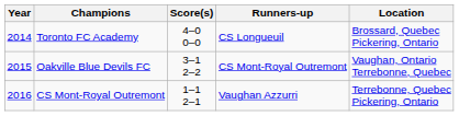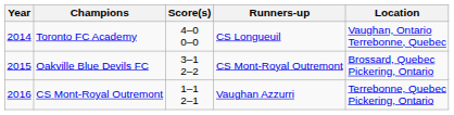Toronto FC Academy | Location: Brossard, Quebec Pickering, Ontario -> Vaughan, Ontario Terrebonne, Quebec
Oakville Blue Devils FC | Location: Vaughan, Ontario Terrebonne, Quebec -> Brossard, Quebec Pickering, Ontario
